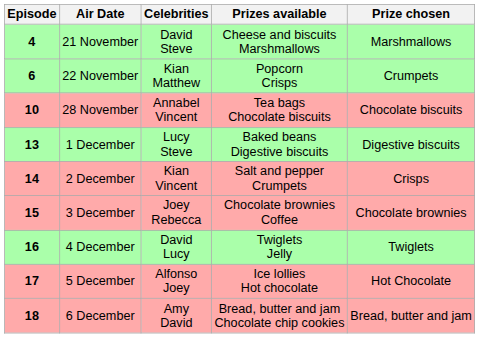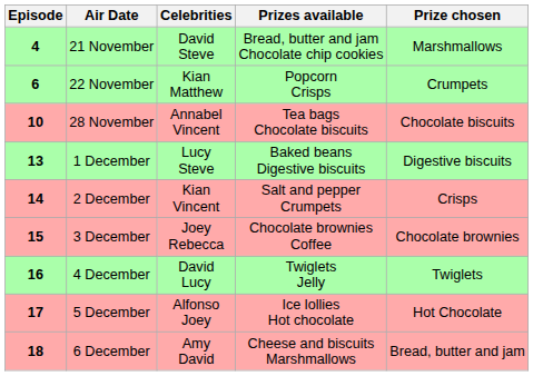21 November | Prizes available: Cheese and biscuits Marshmallows -> Bread, butter and jam Chocolate chip cookies
6 December | Prizes available: Bread, butter and jam Chocolate chip cookies -> Cheese and biscuits Marshmallows
